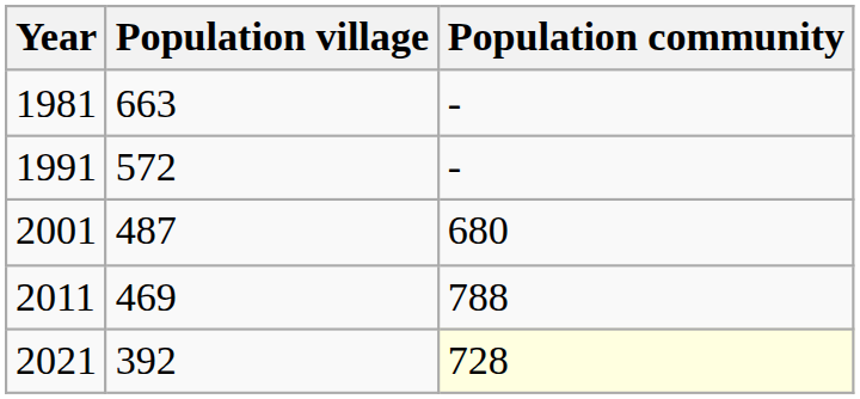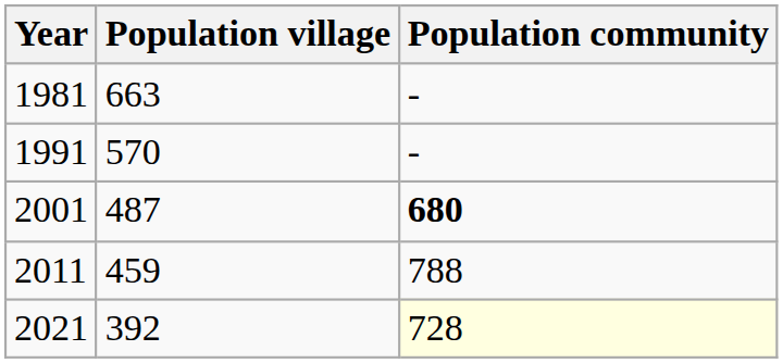1991 | Population village: 572 -> 570
2001 | Population community: normal -> bold
2011 | Population village: 469 -> 459
